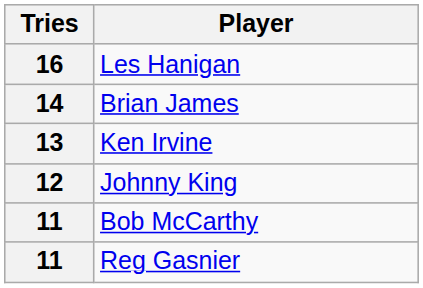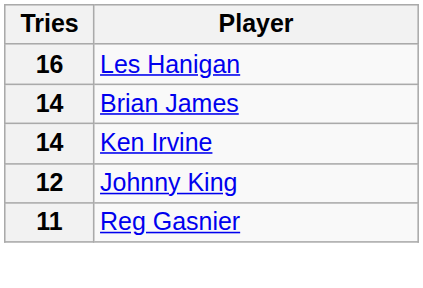Ken Irvine | Tries: 13 -> 14
- row: 11 | Bob McCarthy
